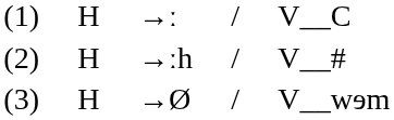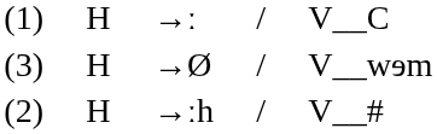rows swapped: →ːh <-> →Ø
